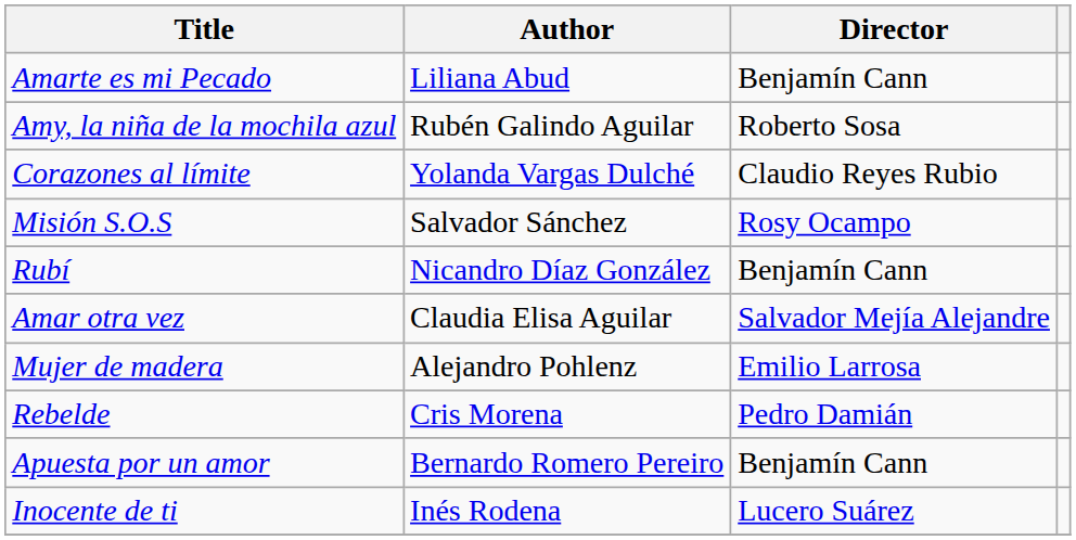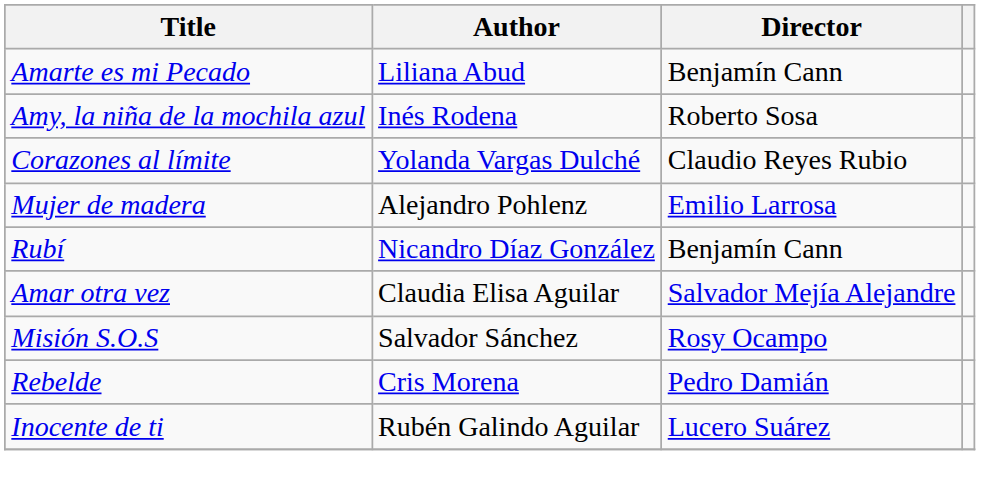Amy, la niña de la mochila azul | Author: Rubén Galindo Aguilar -> Inés Rodena
rows swapped: Mujer de madera <-> Misión S.O.S
- row: Apuesta por un amor | Bernardo Romero Pereiro | Benjamín Cann
Inocente de ti | Author: Inés Rodena -> Rubén Galindo Aguilar
